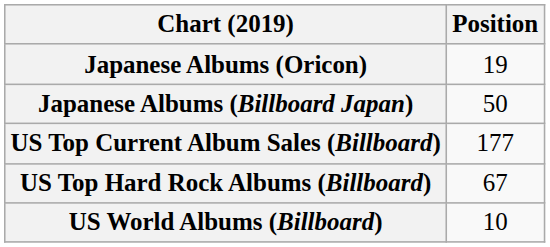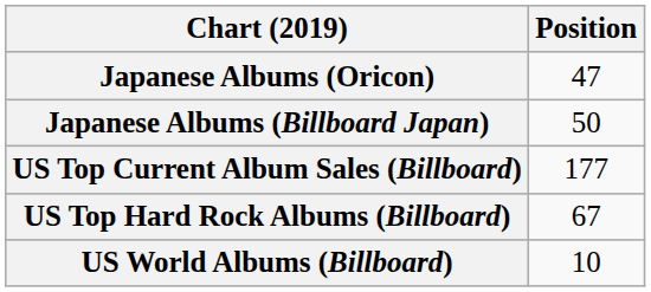Japanese Albums (Oricon) | Position: 19 -> 47
